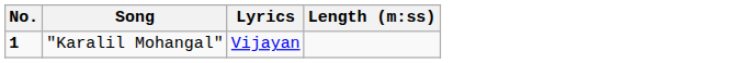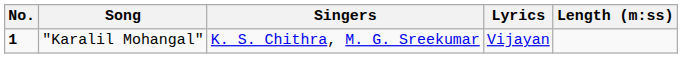+ column: Singers | K. S. Chithra, M. G. Sreekumar
